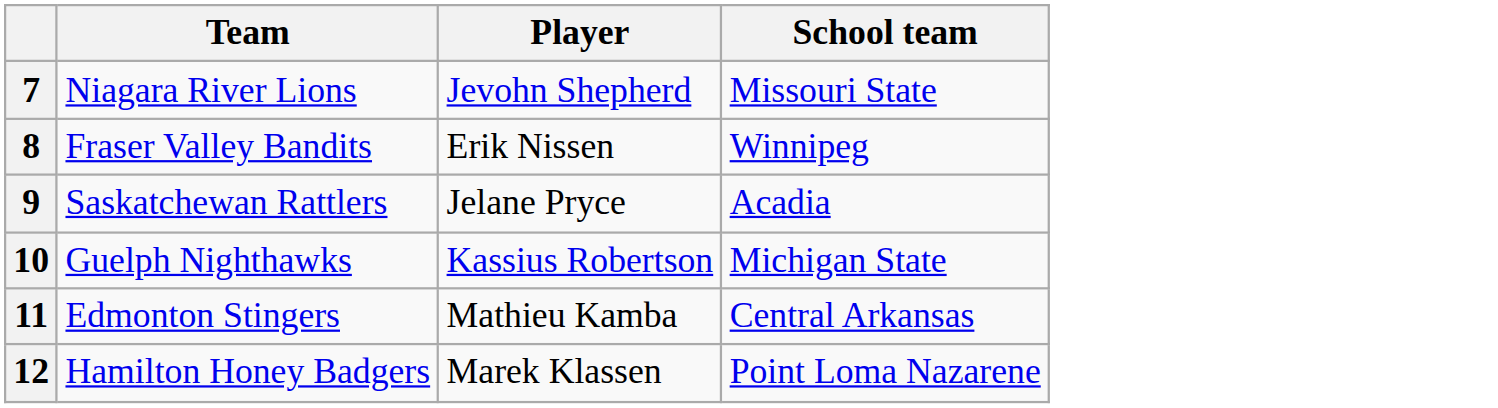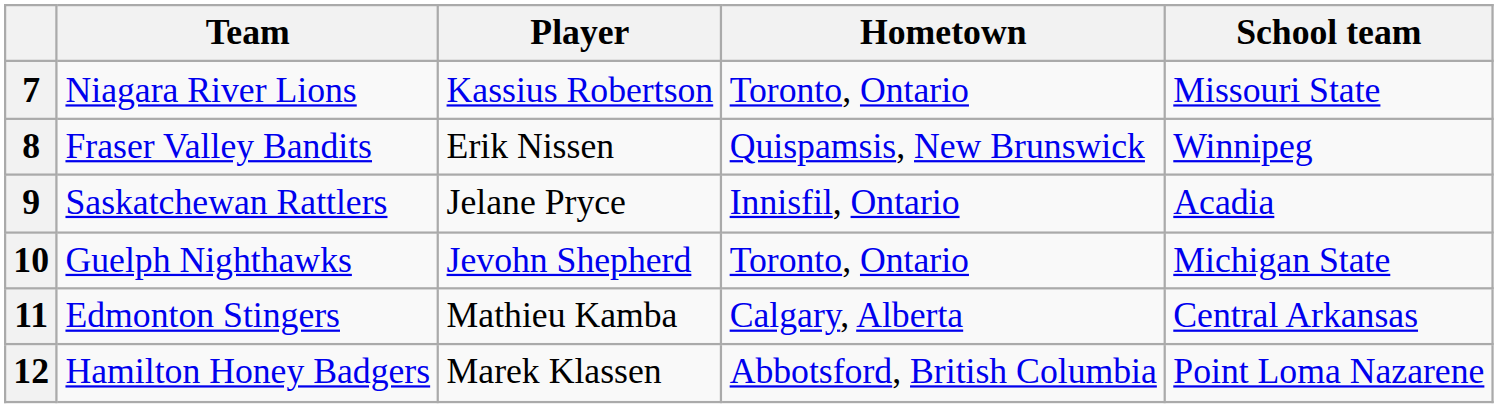+ column: Hometown | Toronto, Ontario | Quispamsis, New Brunswick | Innisfil, Ontario | Toronto, Ontario | Calgary, Alberta | Abbotsford, British Columbia
7 | Player: Jevohn Shepherd -> Kassius Robertson
10 | Player: Kassius Robertson -> Jevohn Shepherd
